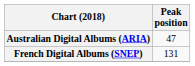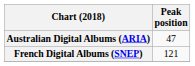French Digital Albums (SNEP) | Peak position: 131 -> 121
